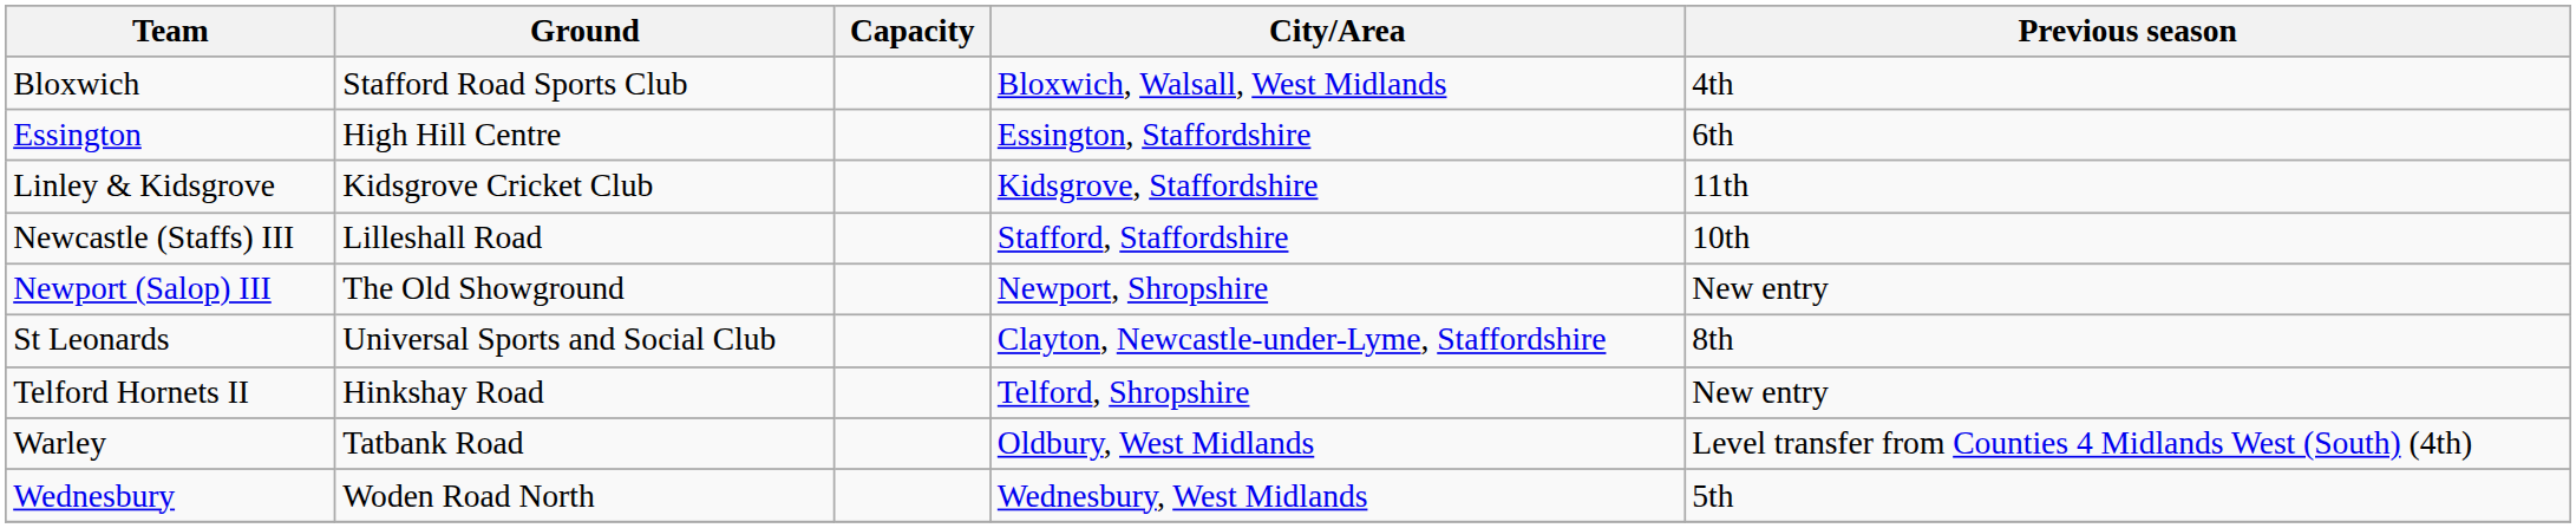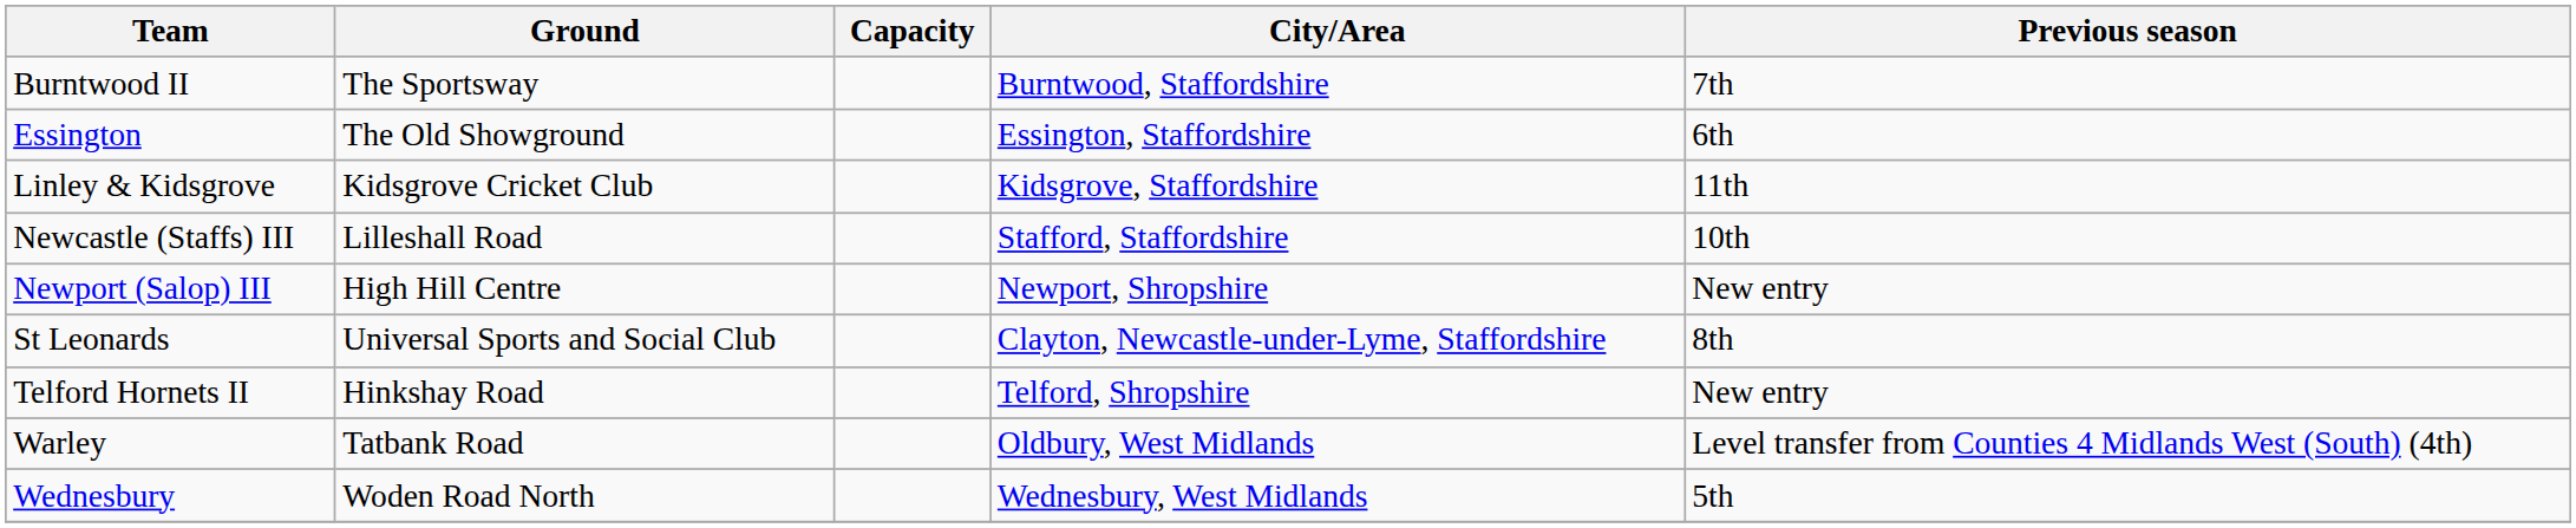- row: Bloxwich | Stafford Road Sports Club | Bloxwich, Walsall, West Midlands | 4th
+ row: Burntwood II | The Sportsway | Burntwood, Staffordshire | 7th
Essington | Ground: High Hill Centre -> The Old Showground
Newport (Salop) III | Ground: The Old Showground -> High Hill Centre
